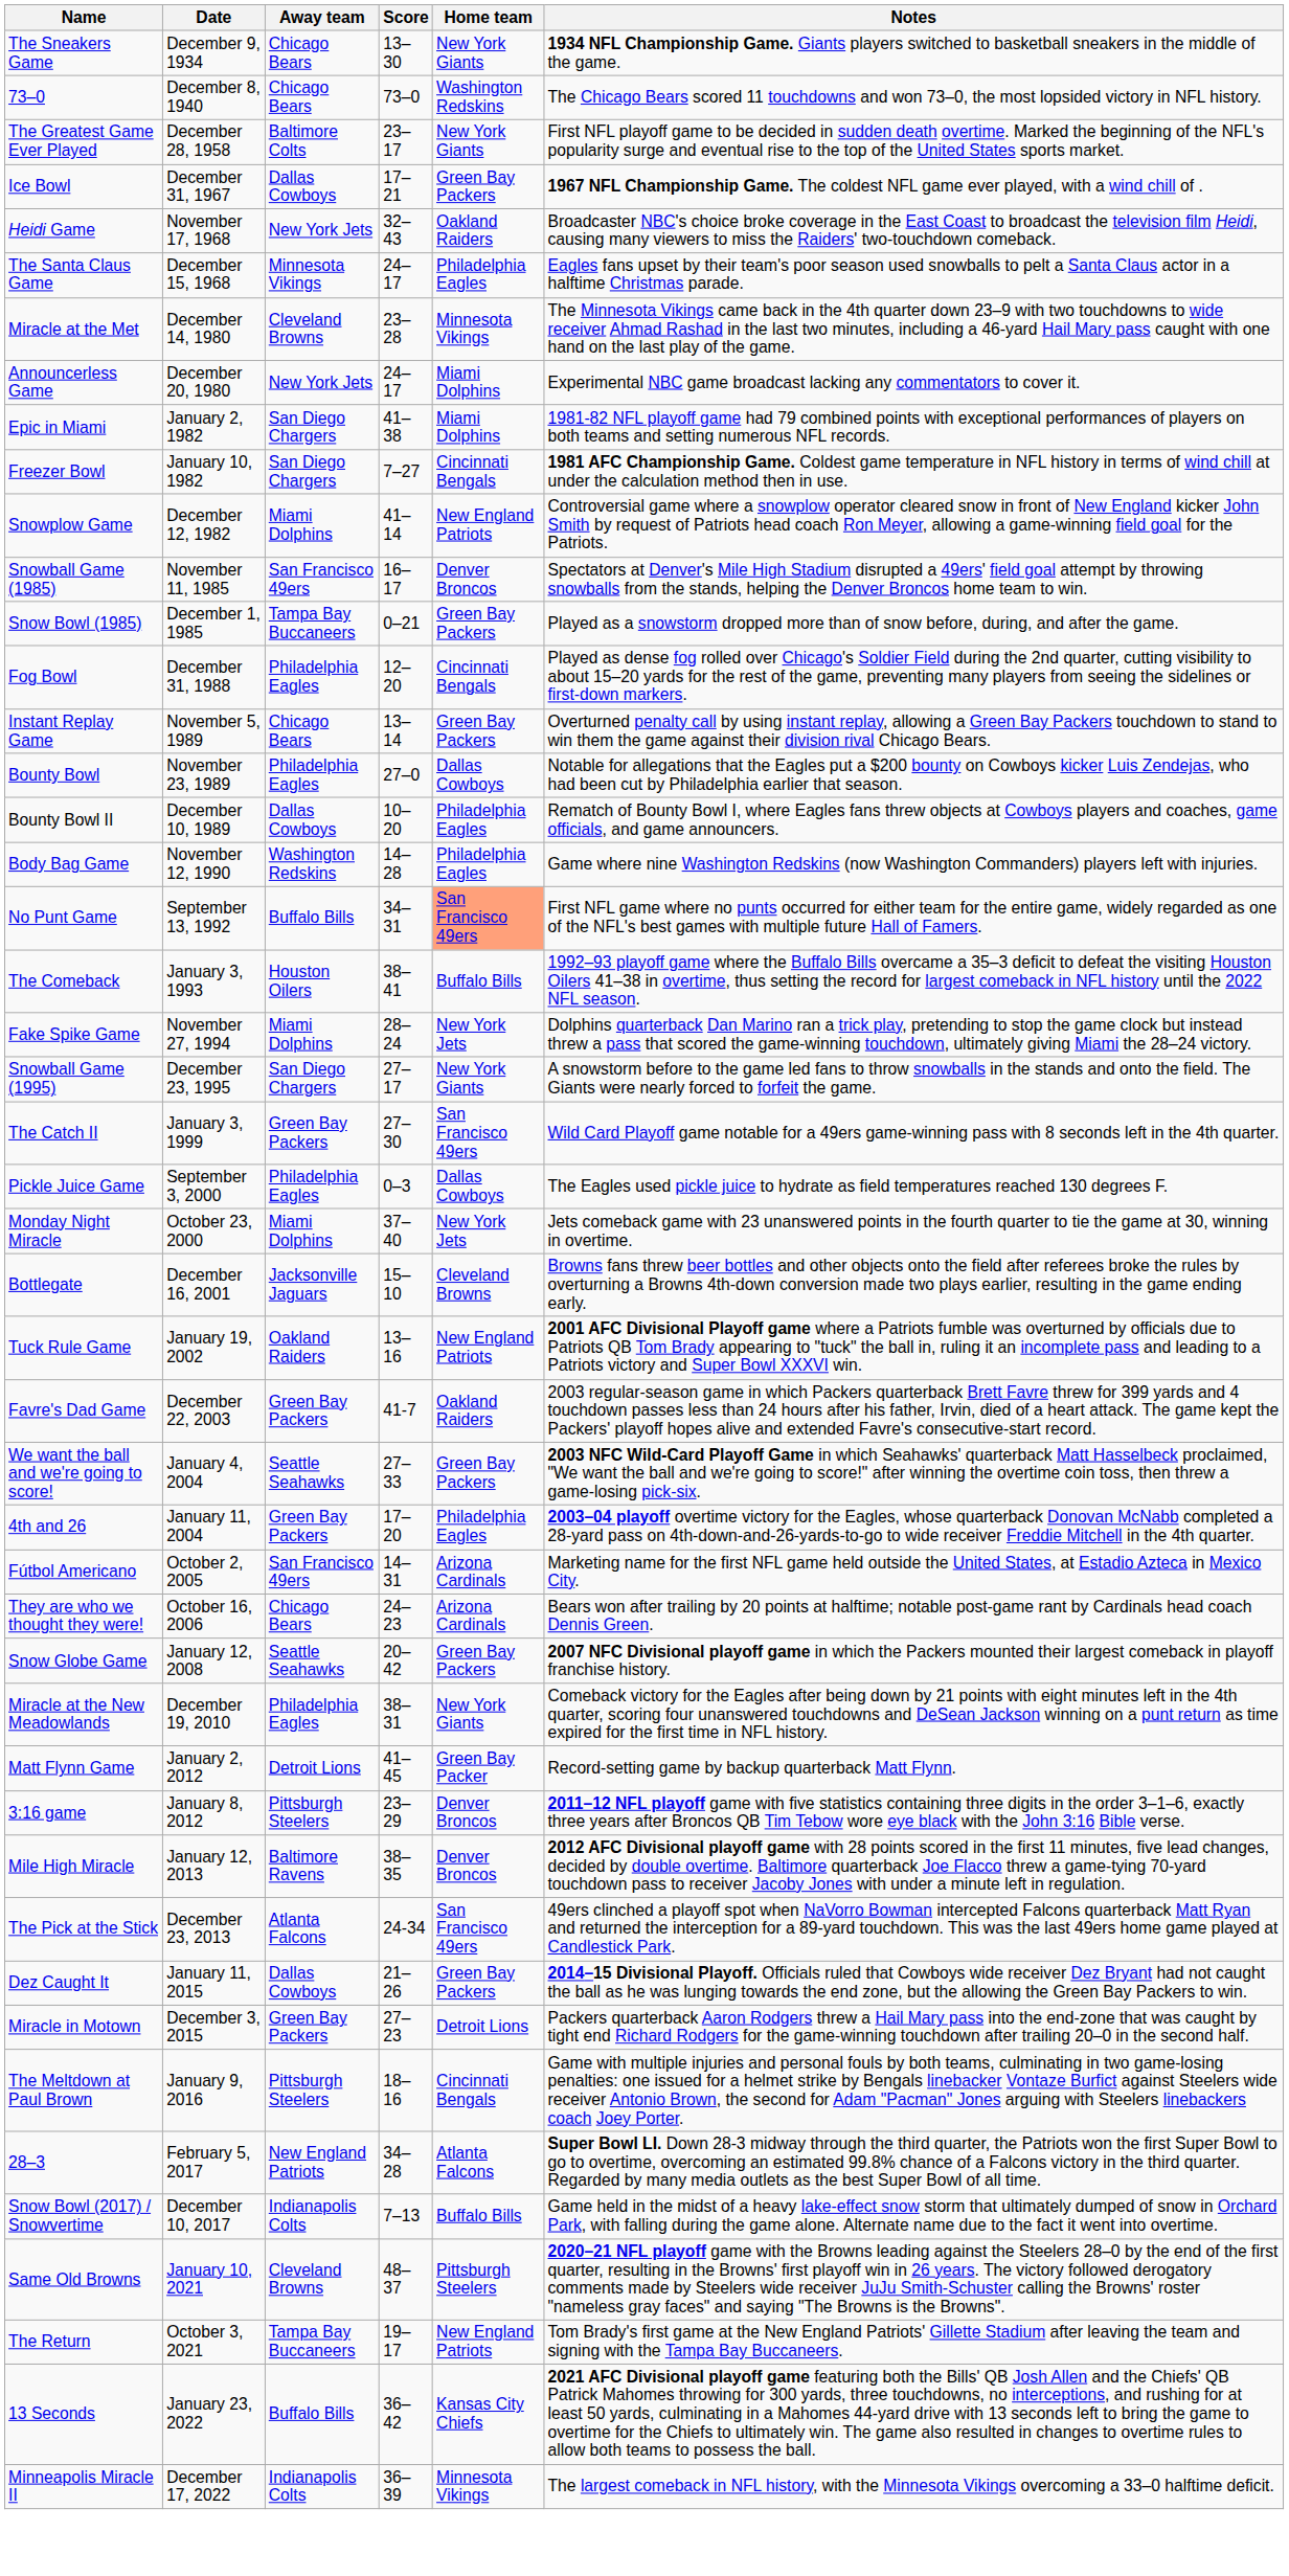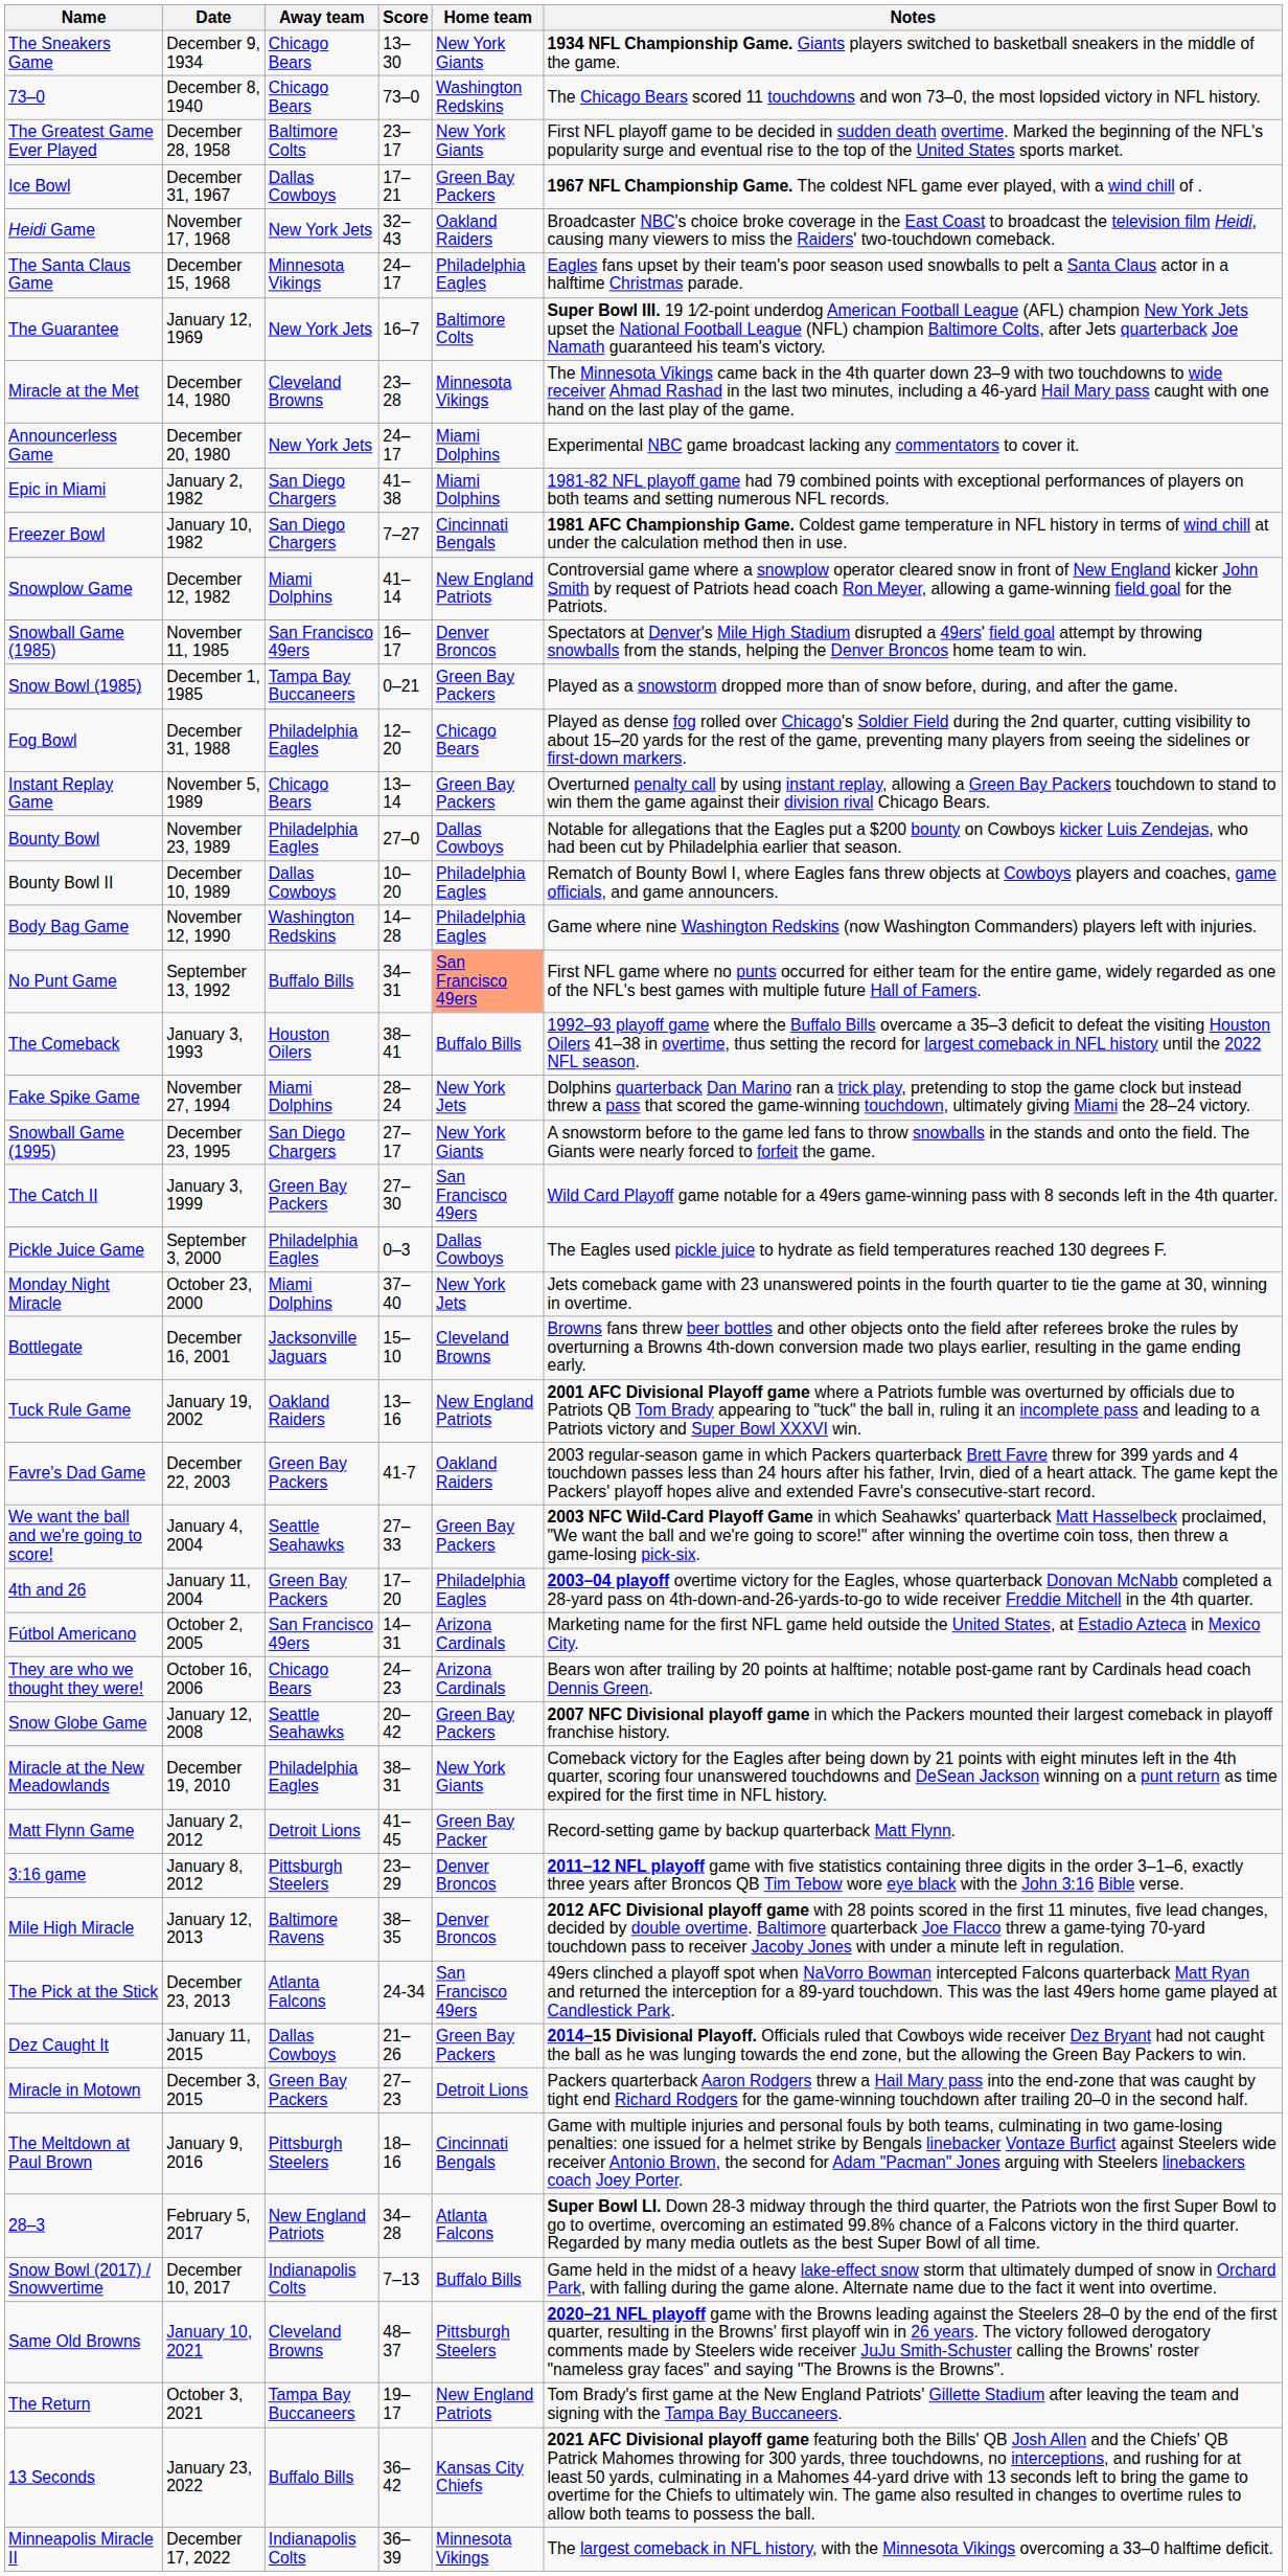+ row: The Guarantee | January 12, 1969 | New York Jets | 16–7 | Baltimore Colts | Super Bowl III. 19 1⁄2-point underdog American Football League (AFL) champion New York Jets upset the National Football League (NFL) champion Baltimore Colts, after Jets quarterback Joe Namath guaranteed his team's victory.
Fog Bowl | Home team: Cincinnati Bengals -> Chicago Bears
